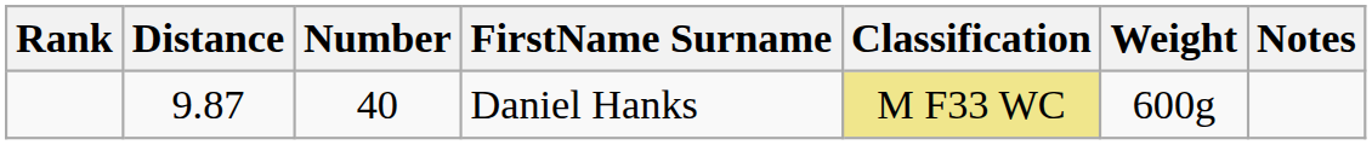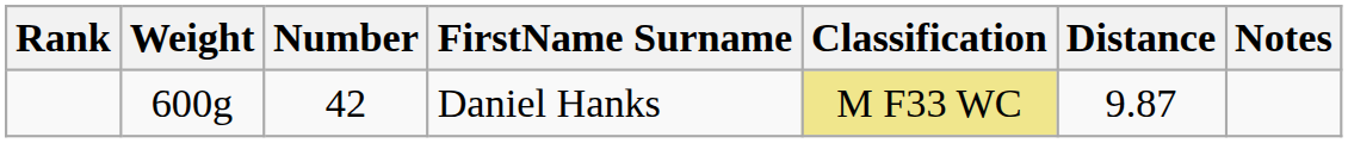columns swapped: Weight <-> Distance
Daniel Hanks | Number: 40 -> 42
